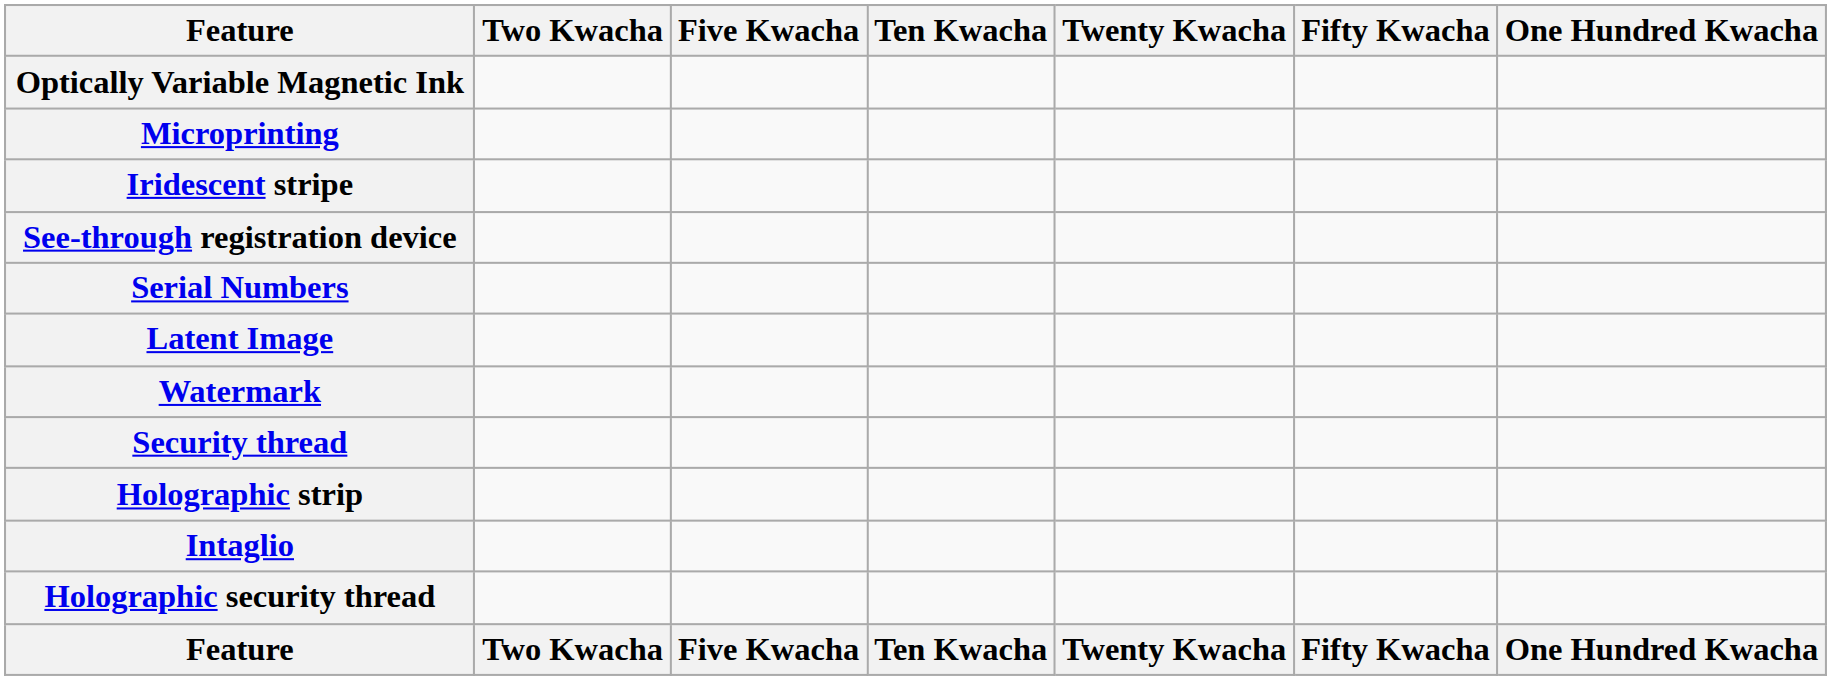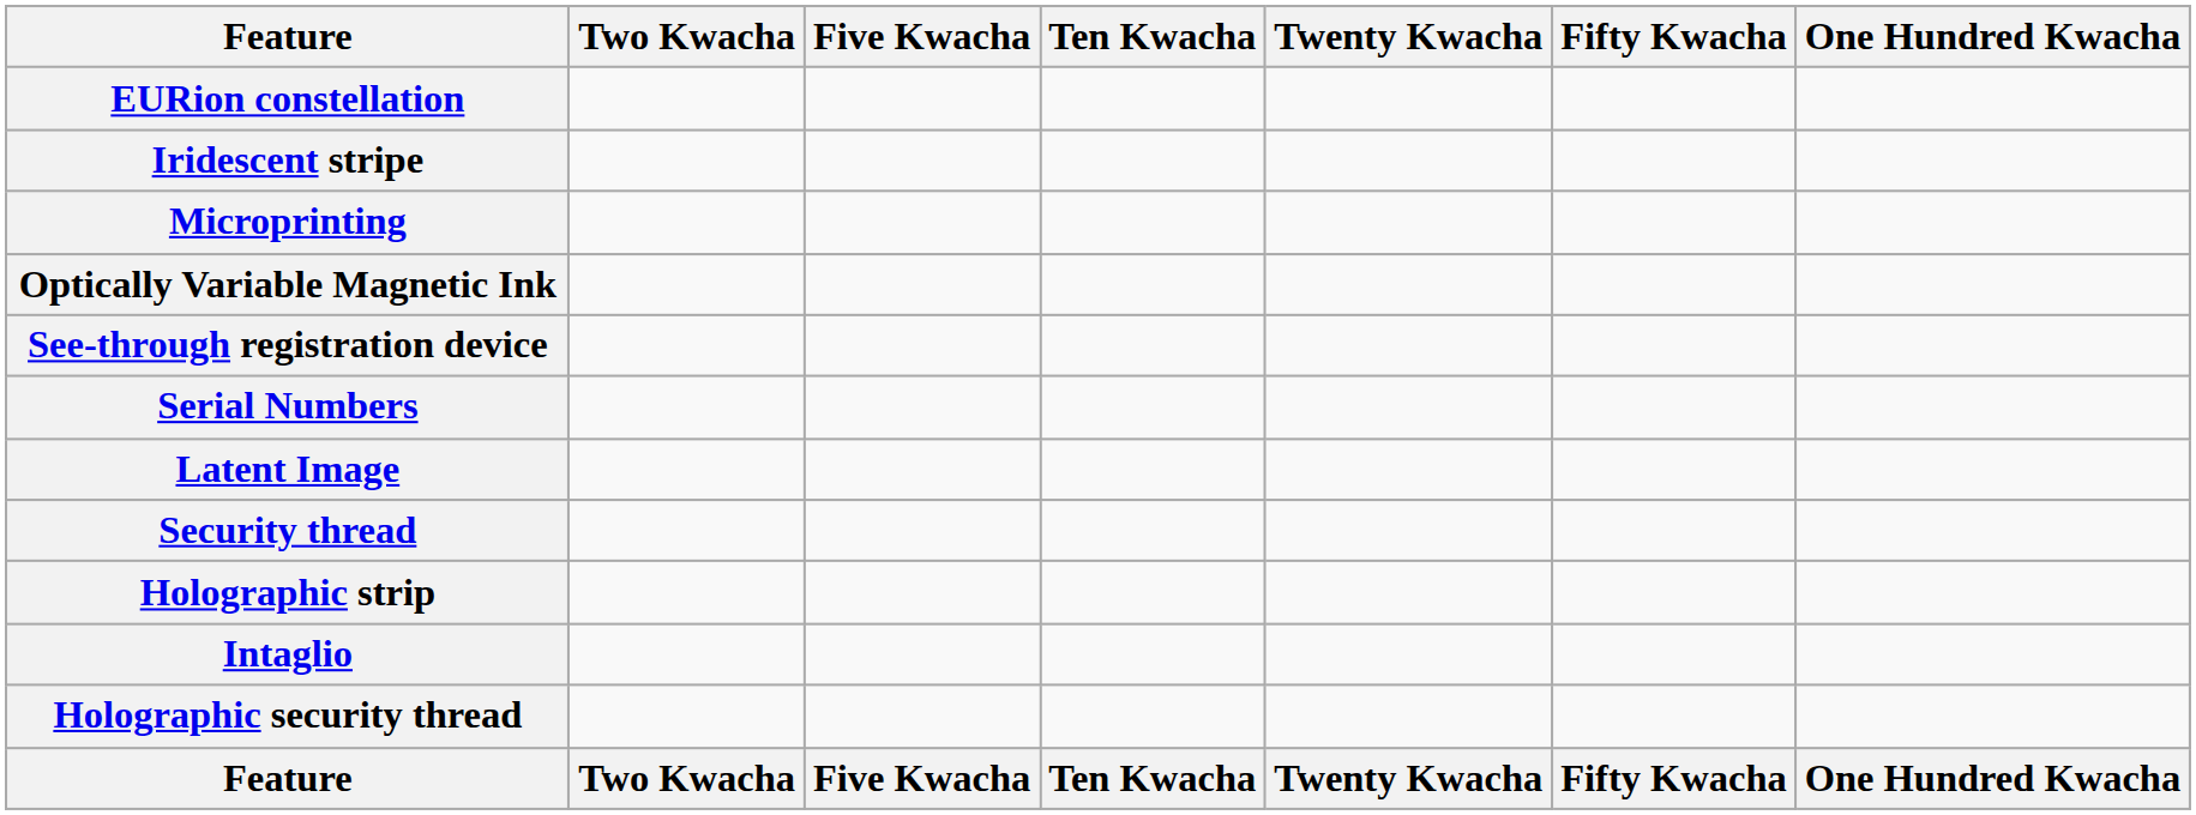+ row: EURion constellation
rows swapped: Optically Variable Magnetic Ink <-> Iridescent stripe
- row: Watermark
